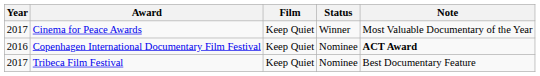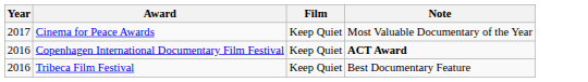- column: Status | Winner | Nominee | Nominee
Tribeca Film Festival | Year: 2017 -> 2016
